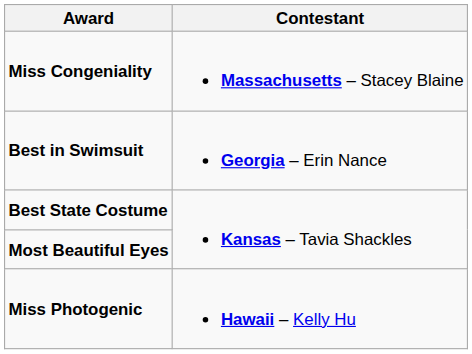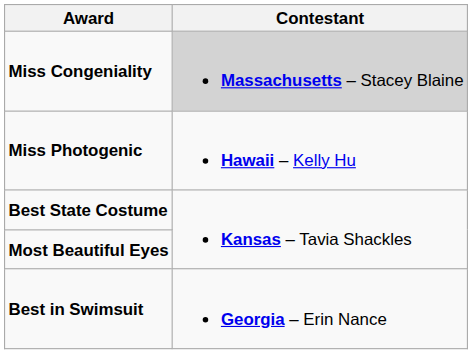Miss Congeniality | Contestant: no background -> lightgrey background
rows swapped: Miss Photogenic <-> Best in Swimsuit
